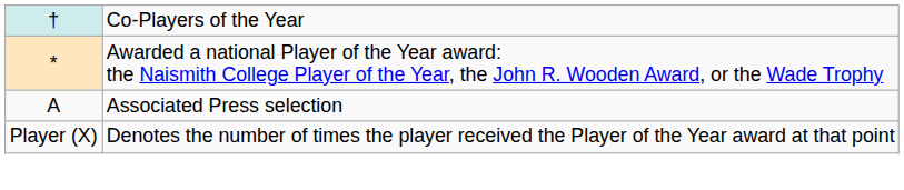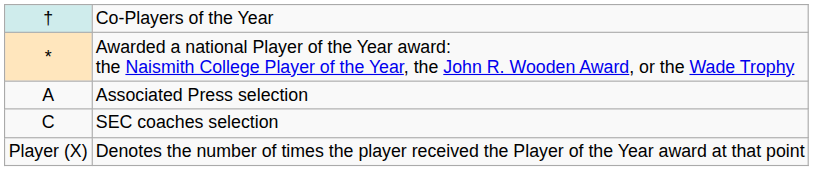+ row: C | SEC coaches selection
